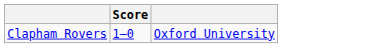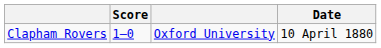+ column: Date | 10 April 1880
